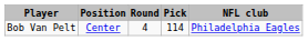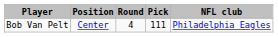Bob Van Pelt | Pick: 114 -> 111
